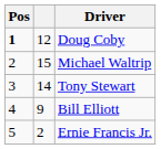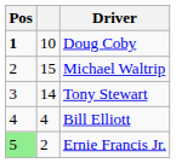Doug Coby | column 2: 12 -> 10
Bill Elliott | column 2: 9 -> 4
Ernie Francis Jr. | Pos: no background -> lightgreen background
